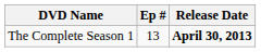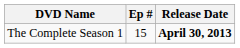The Complete Season 1 | Ep #: 13 -> 15
